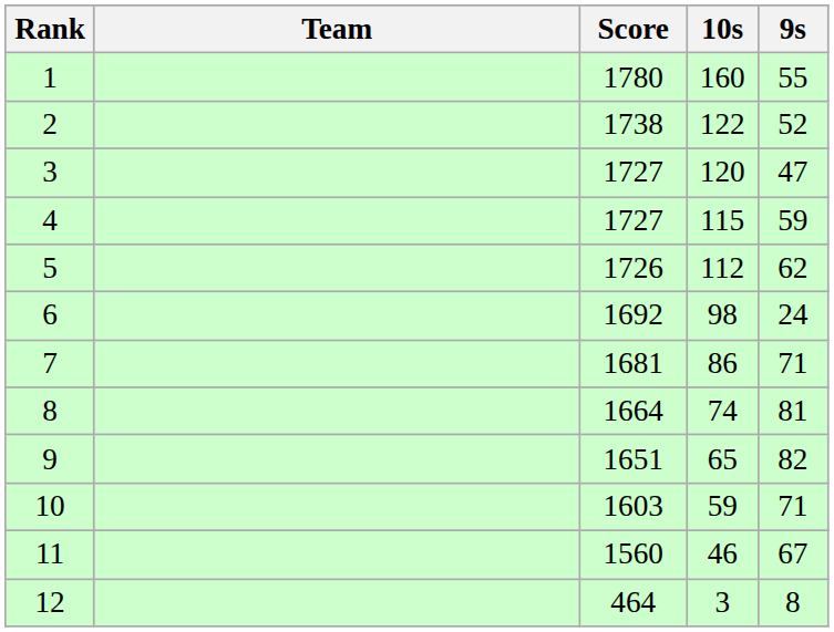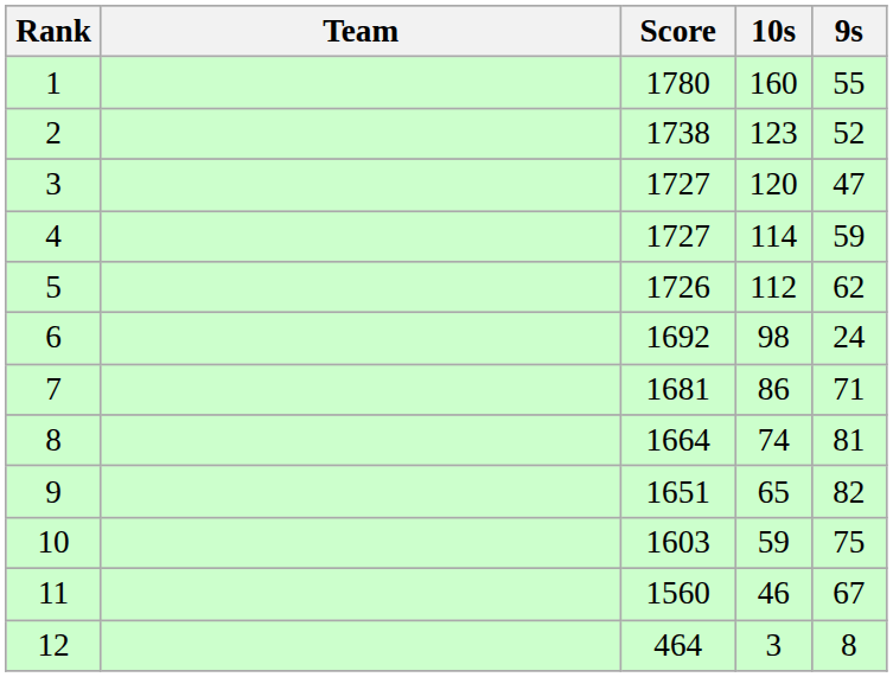2 | 10s: 122 -> 123
4 | 10s: 115 -> 114
10 | 9s: 71 -> 75
